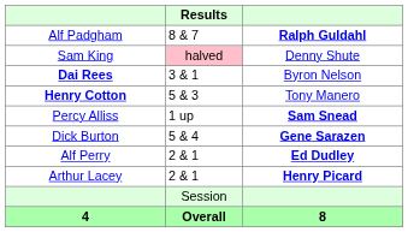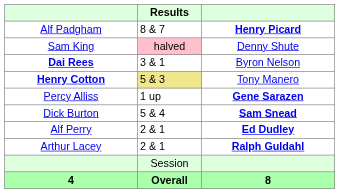Alf Padgham | column 3: Ralph Guldahl -> Henry Picard
Henry Cotton | Results: no background -> khaki background
Percy Alliss | column 3: Sam Snead -> Gene Sarazen
Dick Burton | column 3: Gene Sarazen -> Sam Snead
Arthur Lacey | column 3: Henry Picard -> Ralph Guldahl
